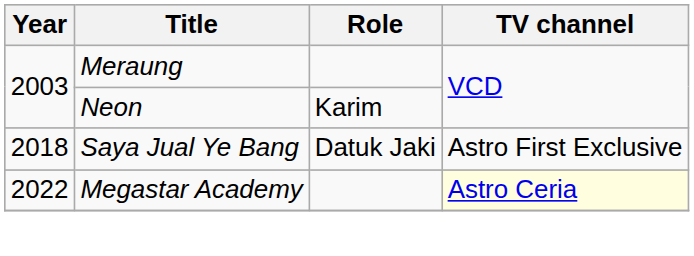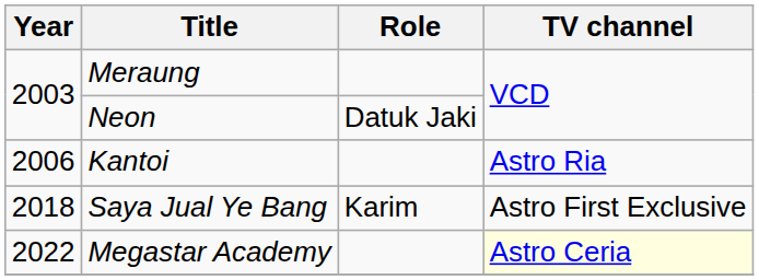Neon | Role: Karim -> Datuk Jaki
+ row: 2006 | Kantoi | Astro Ria
Saya Jual Ye Bang | Role: Datuk Jaki -> Karim
